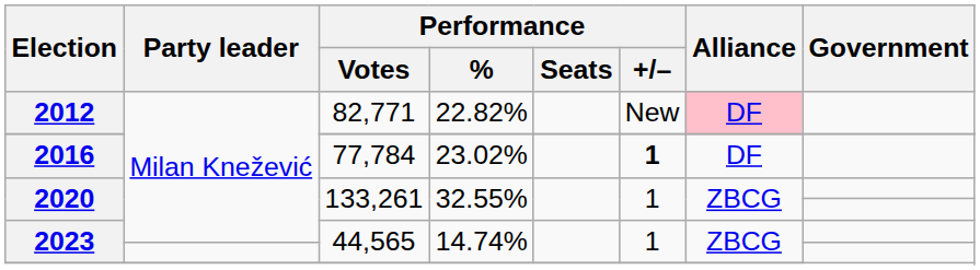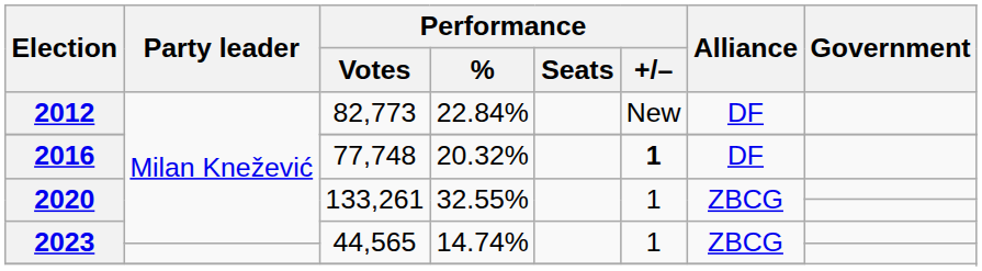2012 | Performance / Votes: 82,771 -> 82,773
2012 | Performance / %: 22.82% -> 22.84%
2012 | Alliance: pink background -> no background
2016 | Performance / Votes: 77,784 -> 77,748
2016 | Performance / %: 23.02% -> 20.32%
